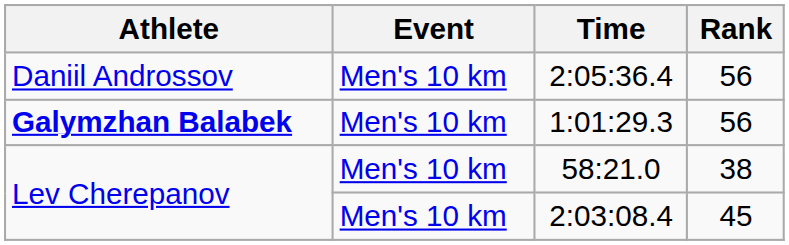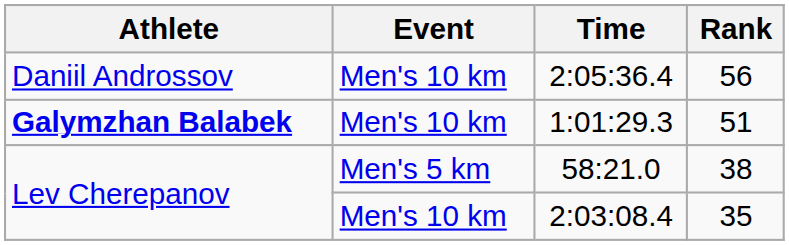1:01:29.3 | Rank: 56 -> 51
58:21.0 | Event: Men's 10 km -> Men's 5 km
2:03:08.4 | Rank: 45 -> 35
